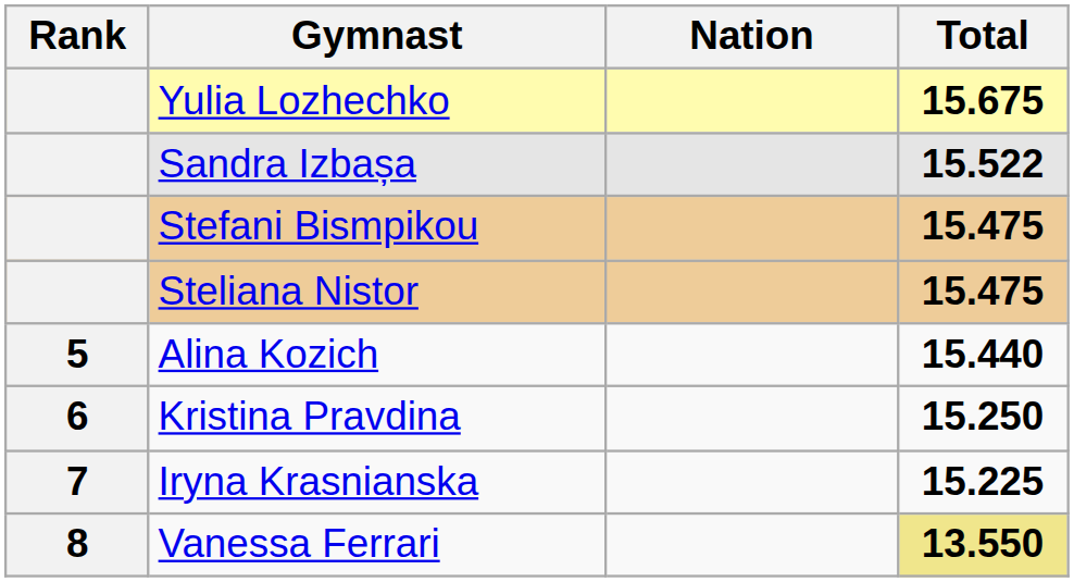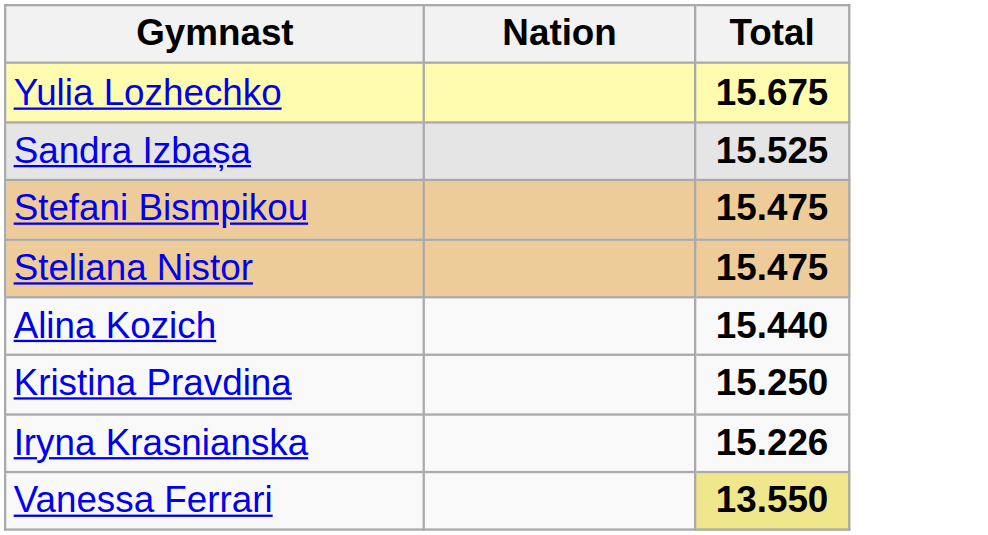- column: Rank | 5 | 6 | 7 | 8
Sandra Izbașa | Total: 15.522 -> 15.525
Iryna Krasnianska | Total: 15.225 -> 15.226
